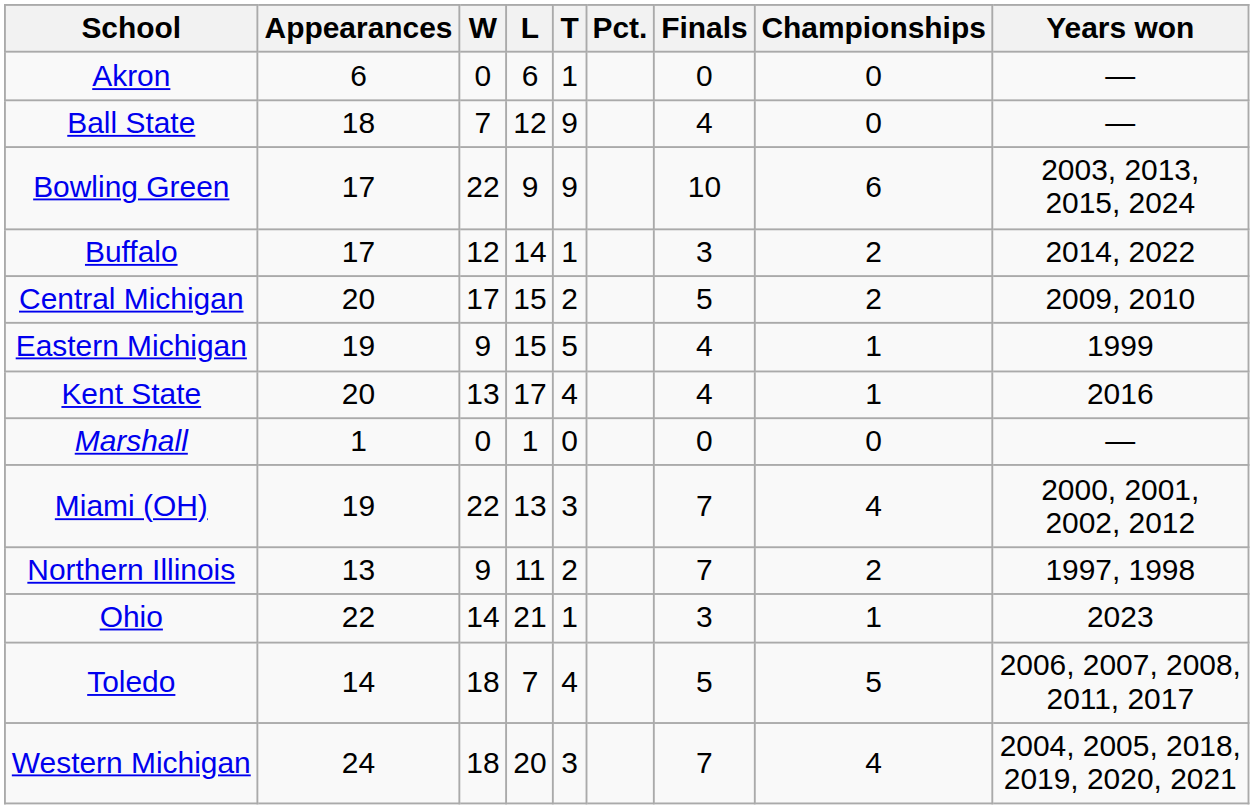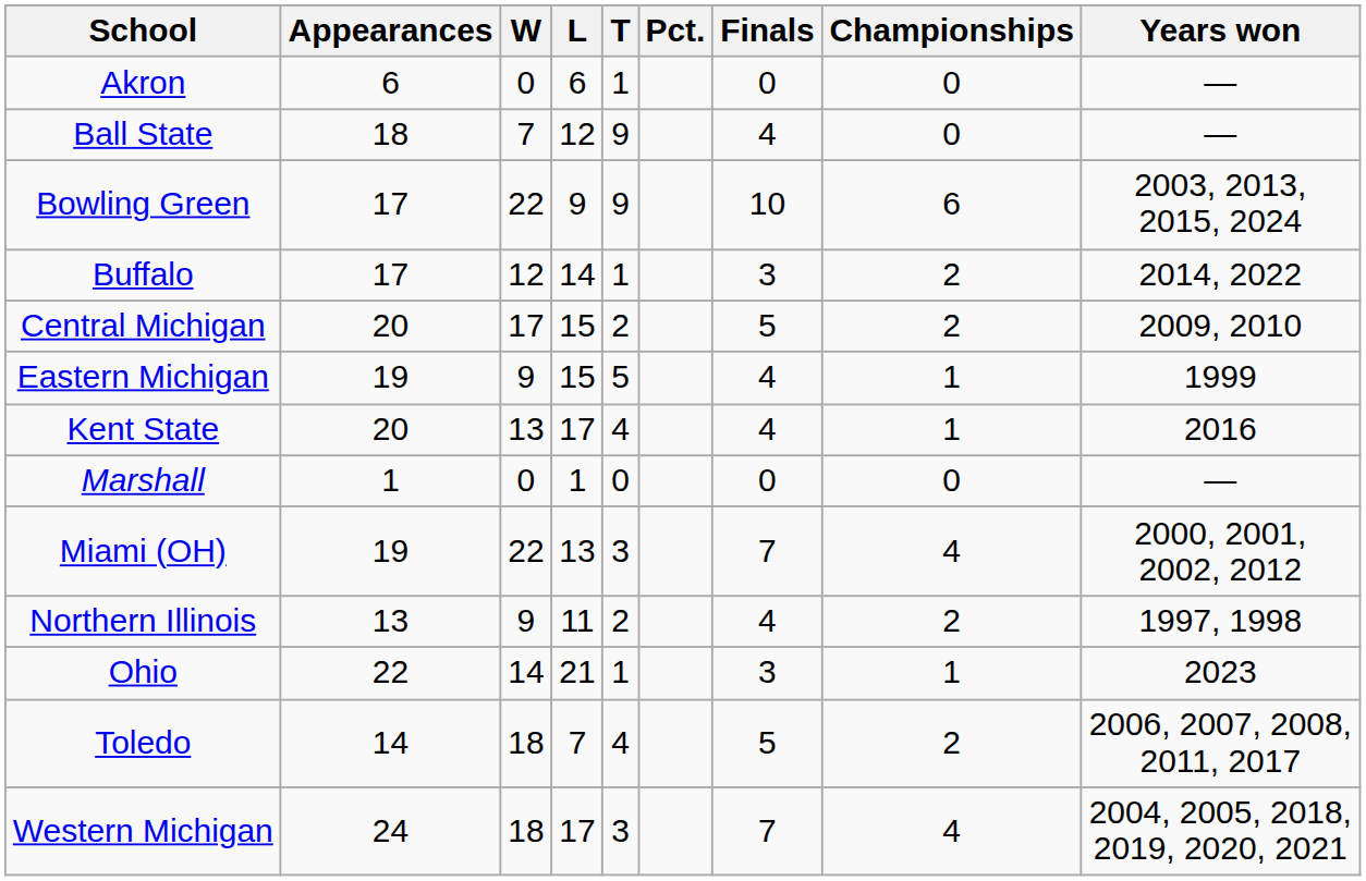Northern Illinois | Finals: 7 -> 4
Toledo | Championships: 5 -> 2
Western Michigan | L: 20 -> 17
